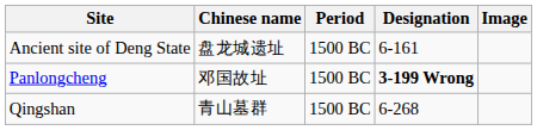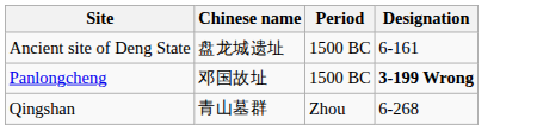- column: Image
Qingshan | Period: 1500 BC -> Zhou
